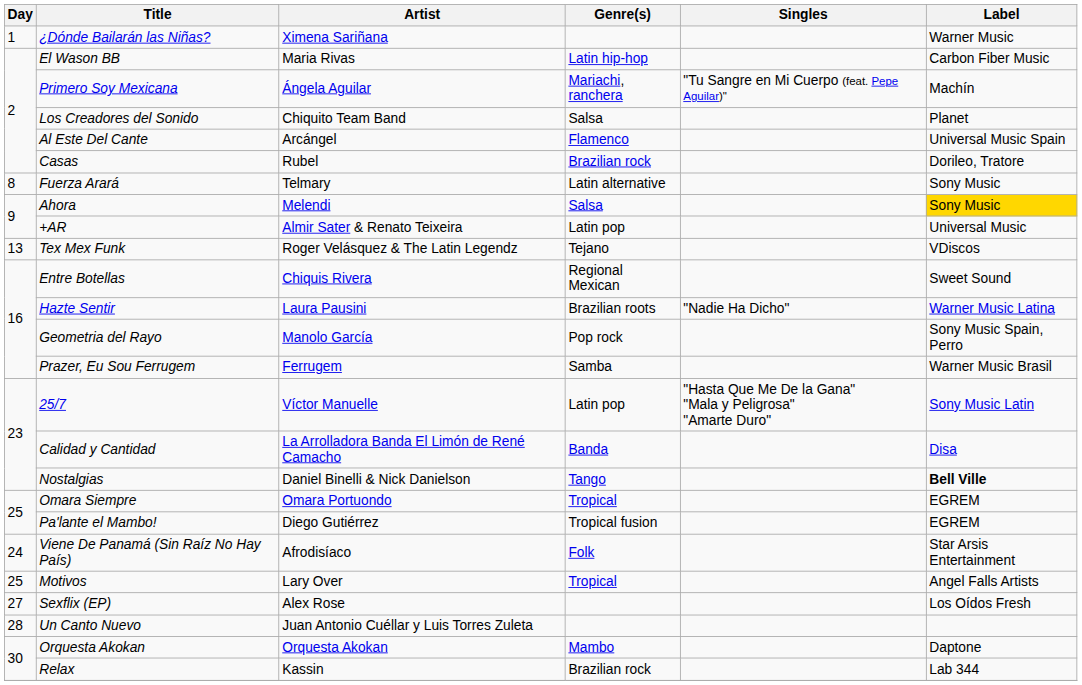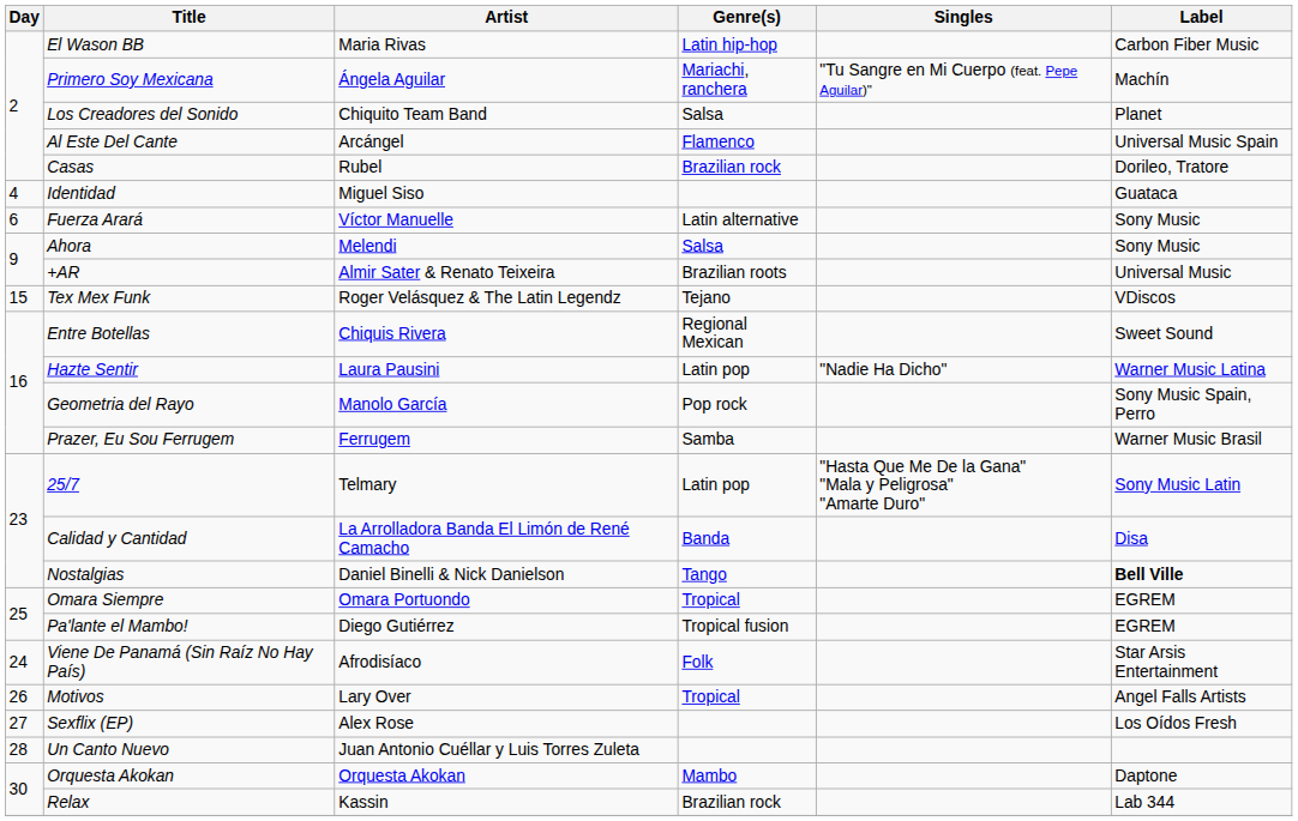- row: 1 | ¿Dónde Bailarán las Niñas? | Ximena Sariñana | Warner Music
+ row: 4 | Identidad | Miguel Siso | Guataca
Fuerza Arará | Day: 8 -> 6
Fuerza Arará | Artist: Telmary -> Víctor Manuelle
Ahora | Label: gold background -> no background
+AR | Genre(s): Latin pop -> Brazilian roots
Tex Mex Funk | Day: 13 -> 15
Hazte Sentir | Genre(s): Brazilian roots -> Latin pop
25/7 | Artist: Víctor Manuelle -> Telmary
Motivos | Day: 25 -> 26
